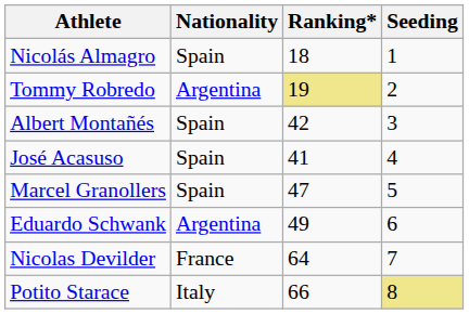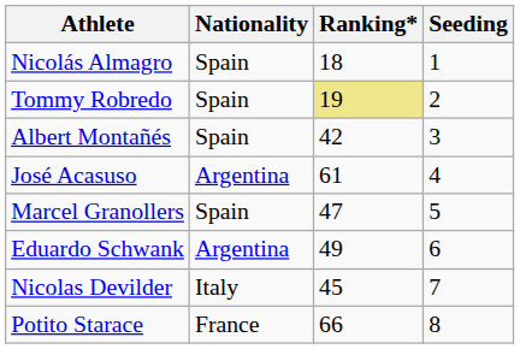Tommy Robredo | Nationality: Argentina -> Spain
José Acasuso | Nationality: Spain -> Argentina
José Acasuso | Ranking*: 41 -> 61
Nicolas Devilder | Nationality: France -> Italy
Nicolas Devilder | Ranking*: 64 -> 45
Potito Starace | Nationality: Italy -> France
Potito Starace | Seeding: khaki background -> no background
